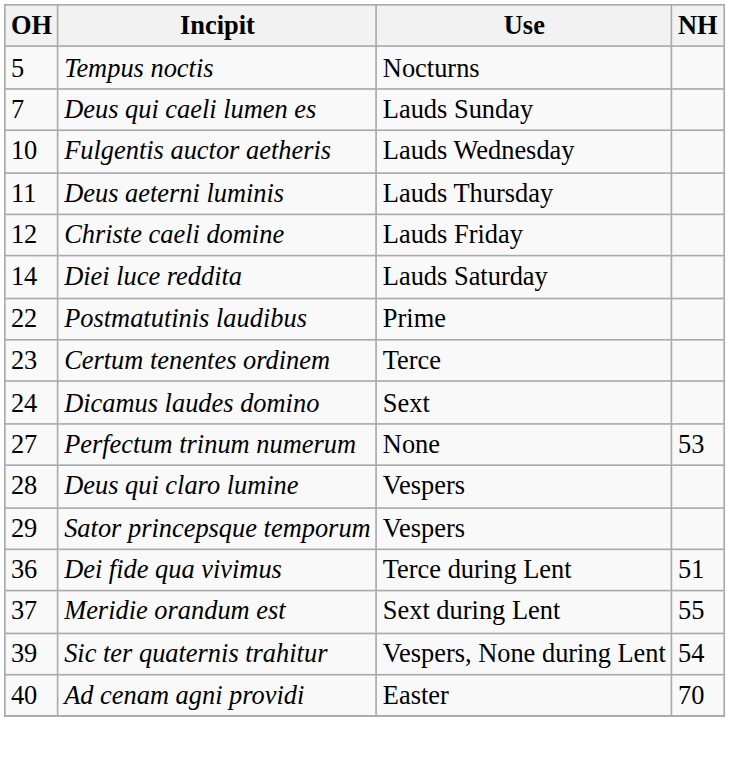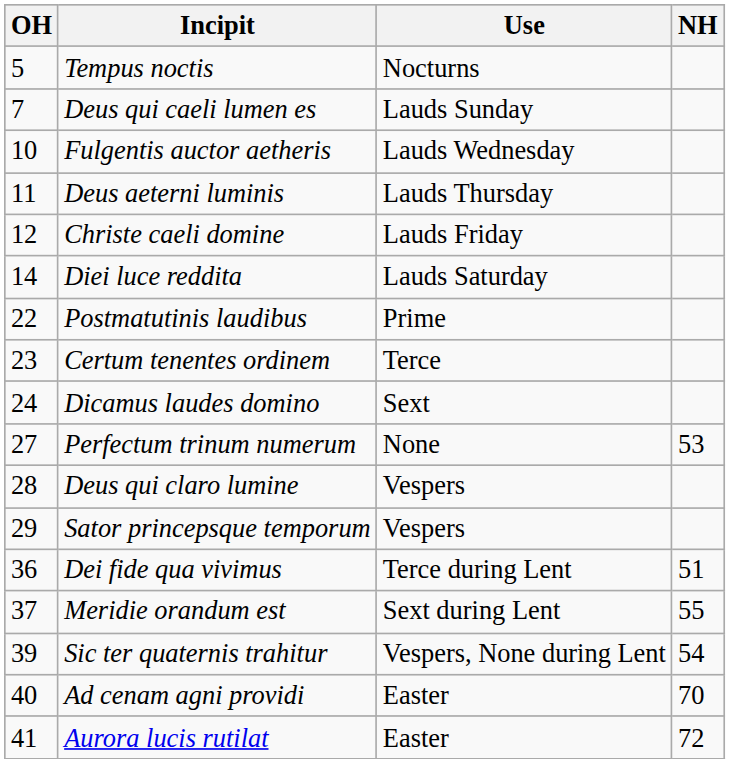+ row: 41 | Aurora lucis rutilat | Easter | 72
